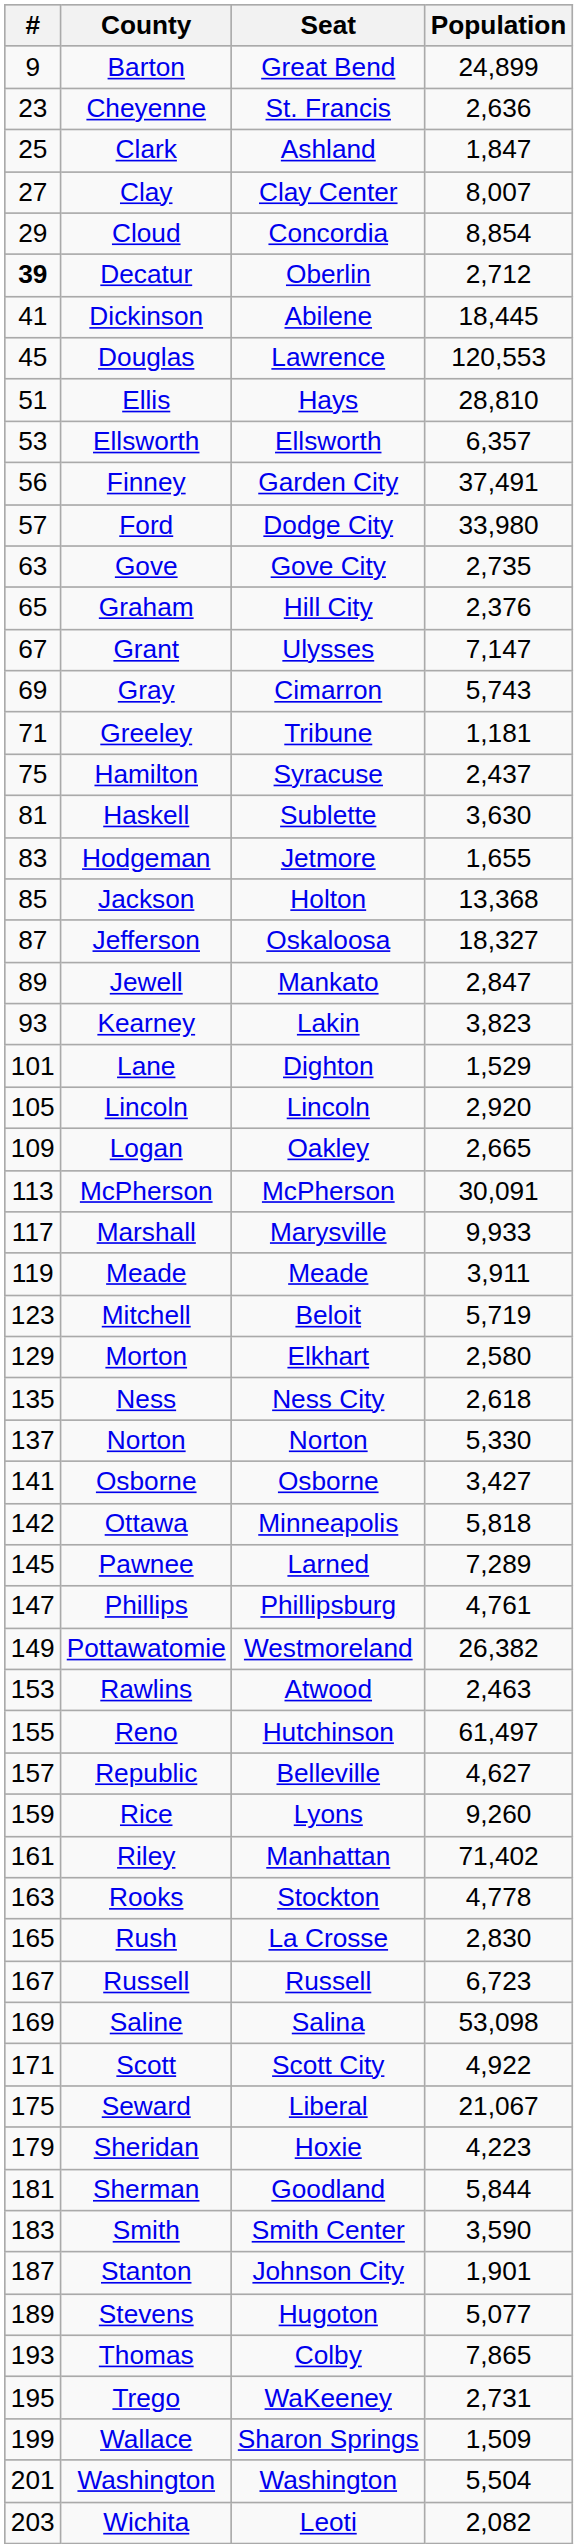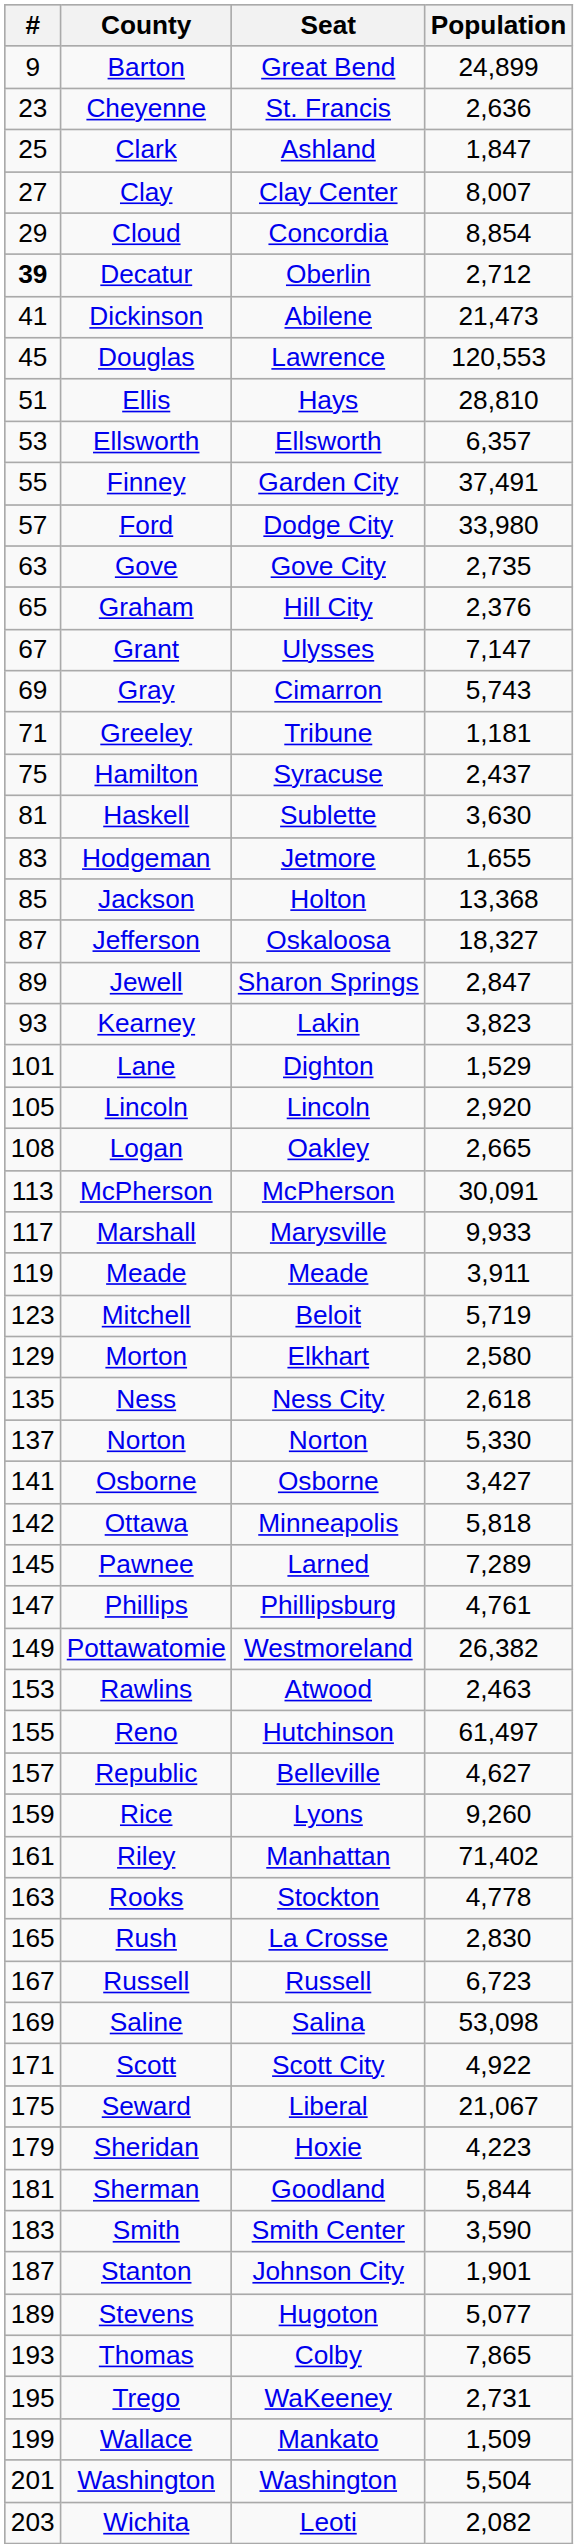Dickinson | Population: 18,445 -> 21,473
Finney | #: 56 -> 55
Jewell | Seat: Mankato -> Sharon Springs
Logan | #: 109 -> 108
Wallace | Seat: Sharon Springs -> Mankato
